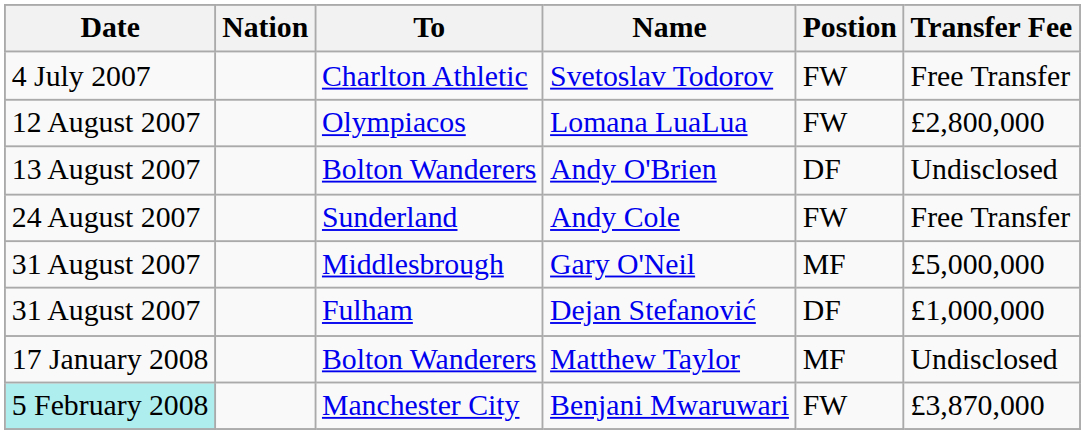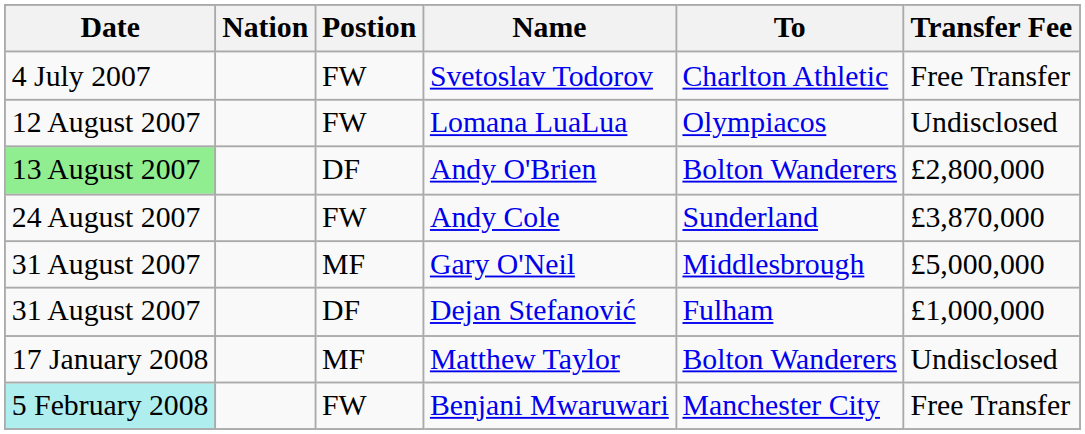columns swapped: Postion <-> To
Lomana LuaLua | Transfer Fee: £2,800,000 -> Undisclosed
Andy O'Brien | Date: no background -> lightgreen background
Andy O'Brien | Transfer Fee: Undisclosed -> £2,800,000
Andy Cole | Transfer Fee: Free Transfer -> £3,870,000
Benjani Mwaruwari | Transfer Fee: £3,870,000 -> Free Transfer
